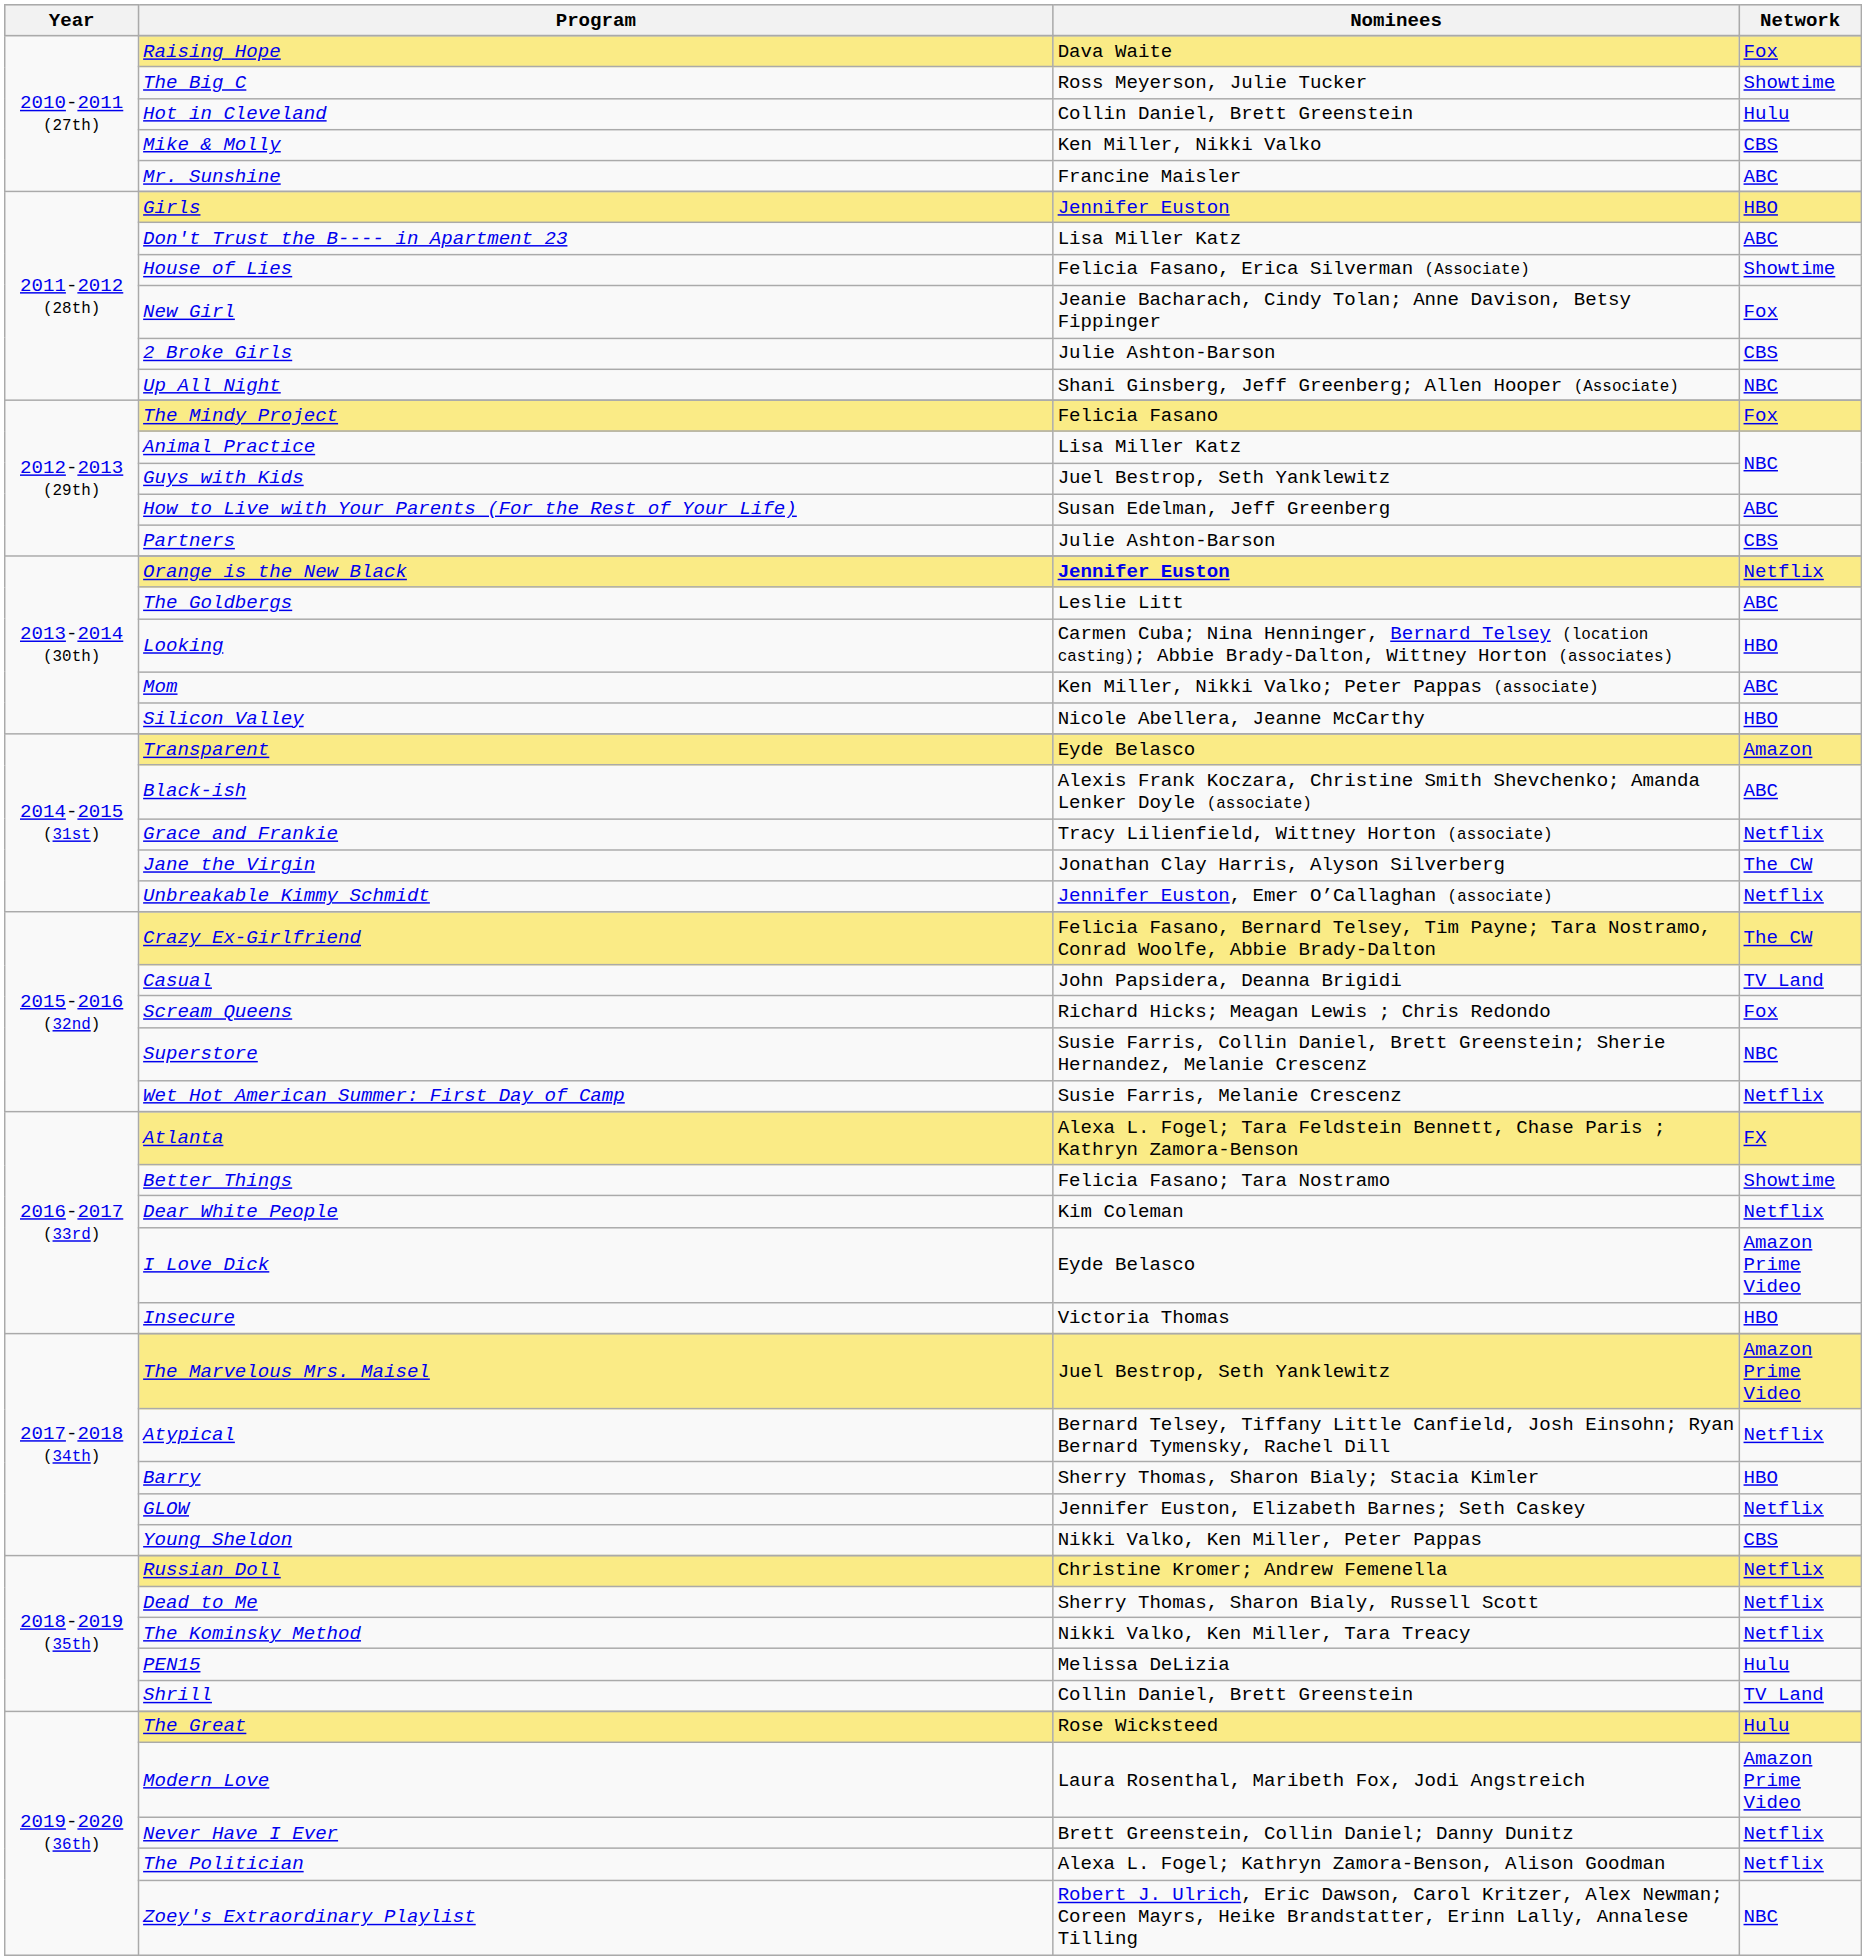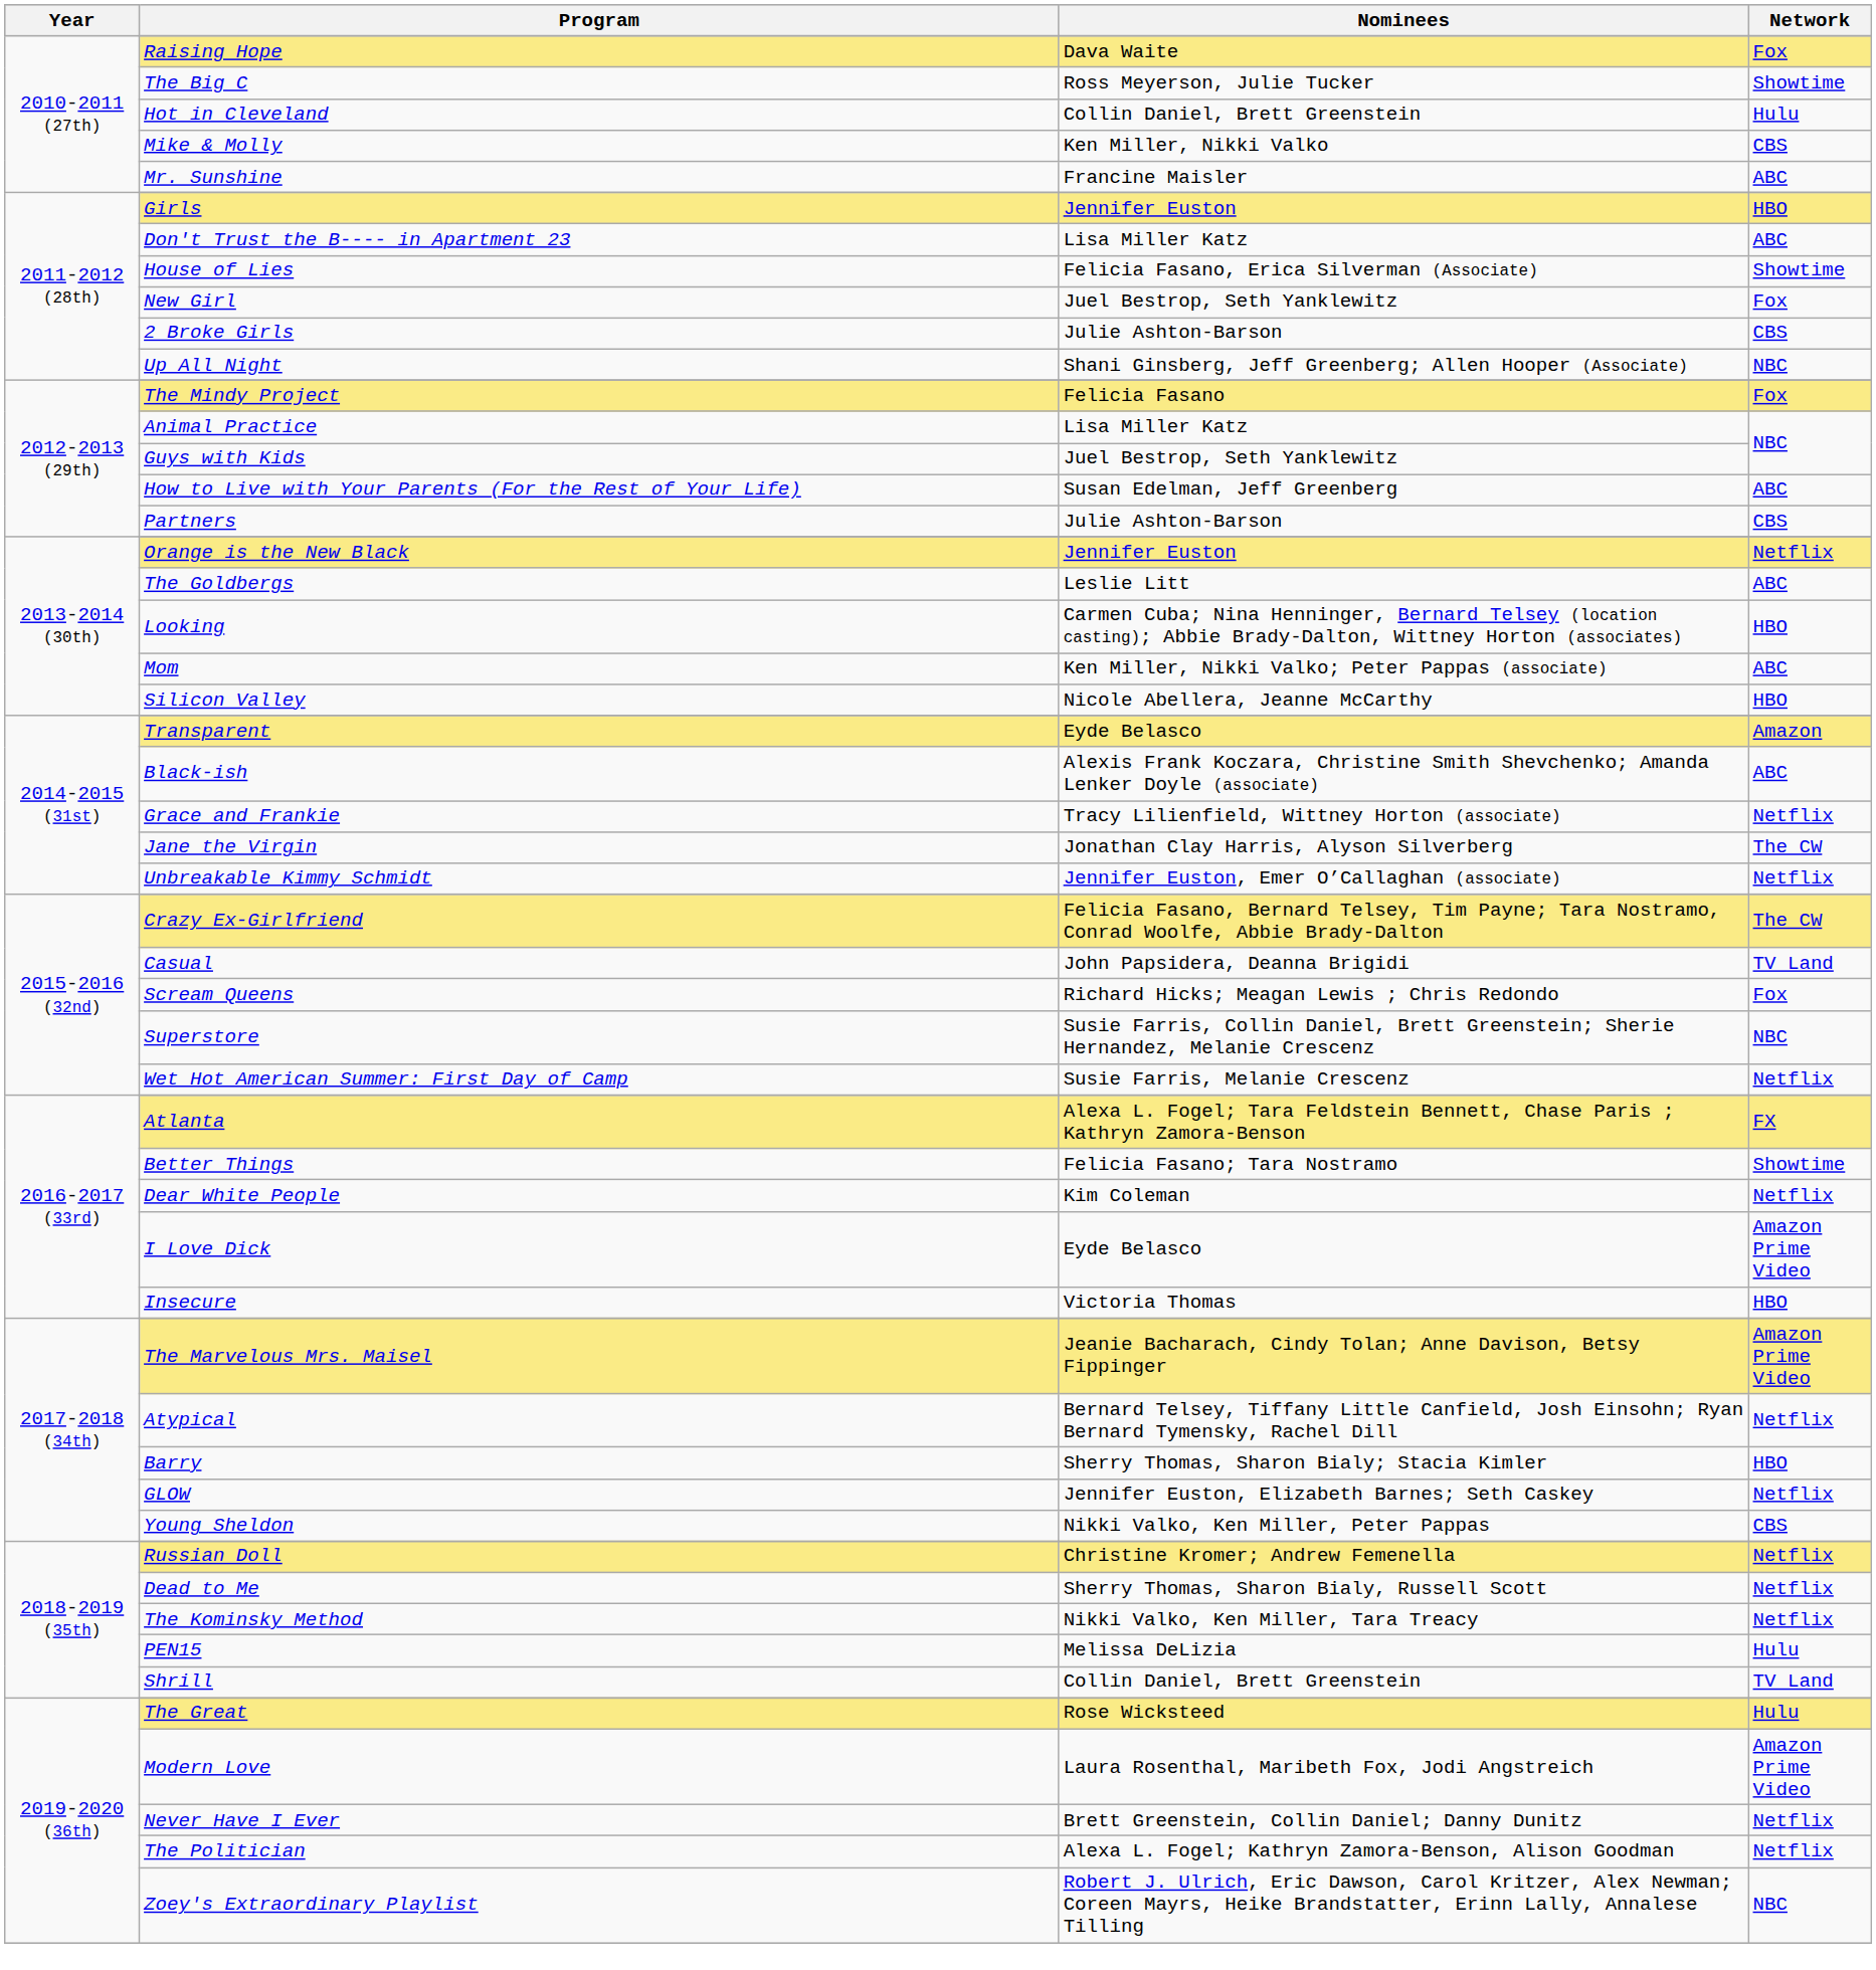New Girl | Nominees: Jeanie Bacharach, Cindy Tolan; Anne Davison, Betsy Fippinger -> Juel Bestrop, Seth Yanklewitz
Orange is the New Black | Nominees: bold -> normal
The Marvelous Mrs. Maisel | Nominees: Juel Bestrop, Seth Yanklewitz -> Jeanie Bacharach, Cindy Tolan; Anne Davison, Betsy Fippinger
